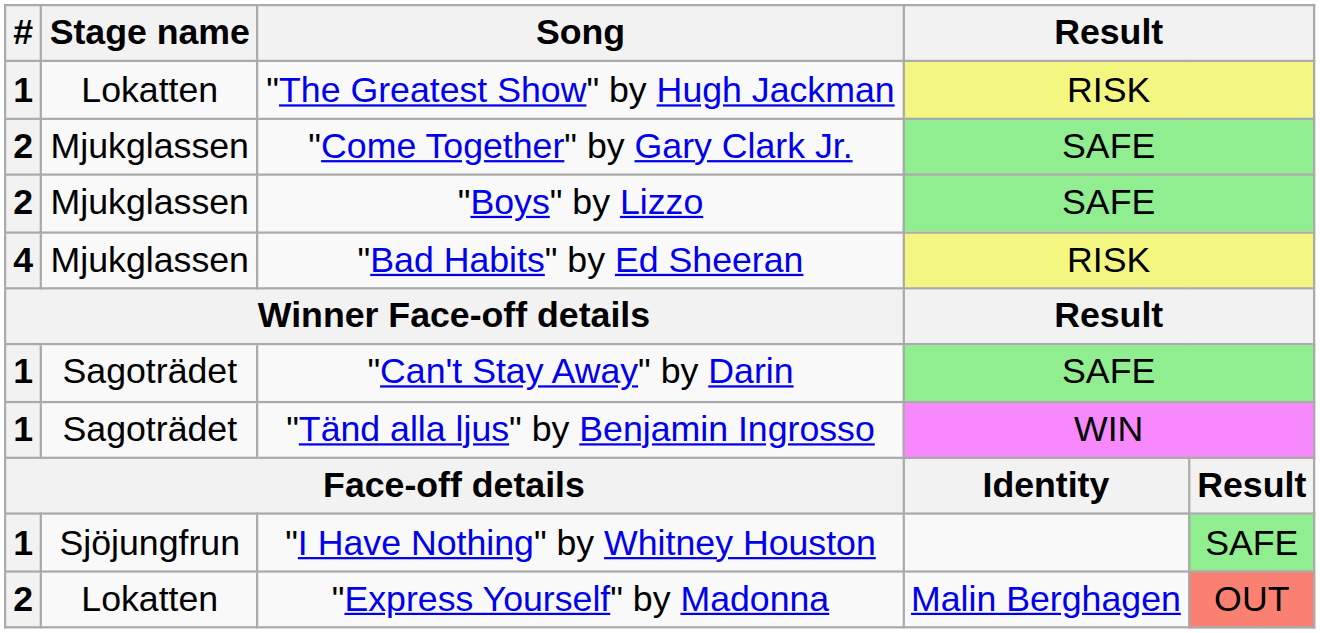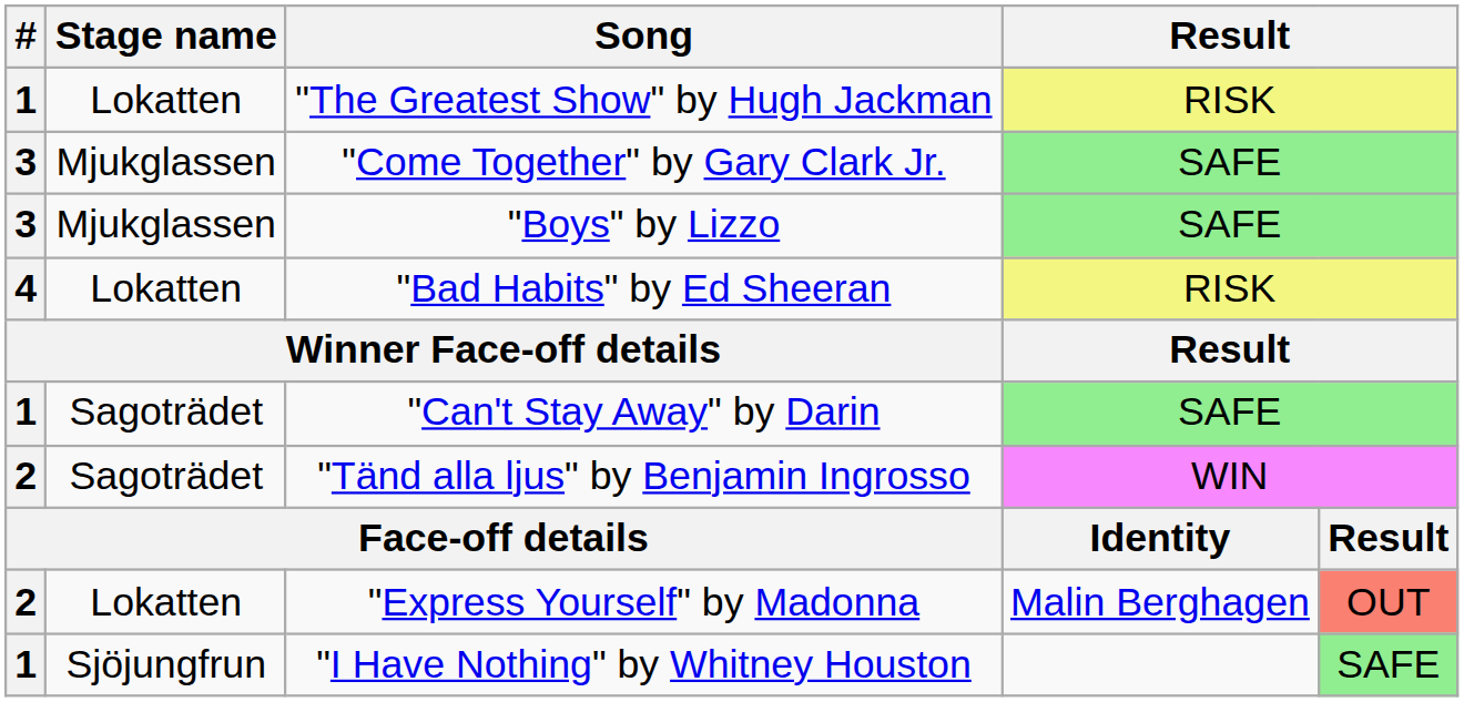"Come Together" by Gary Clark Jr. | #: 2 -> 3
"Boys" by Lizzo | #: 2 -> 3
"Bad Habits" by Ed Sheeran | Stage name: Mjukglassen -> Lokatten
"Tänd alla ljus" by Benjamin Ingrosso | #: 1 -> 2
rows swapped: "I Have Nothing" by Whitney Houston <-> "Express Yourself" by Madonna
